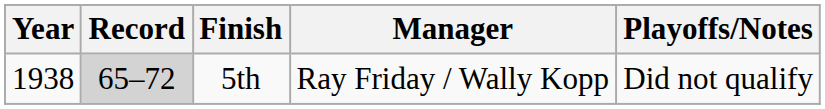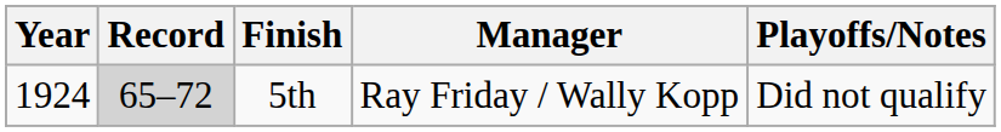5th | Year: 1938 -> 1924
